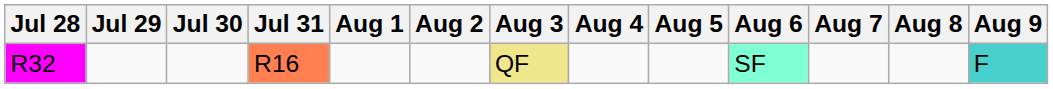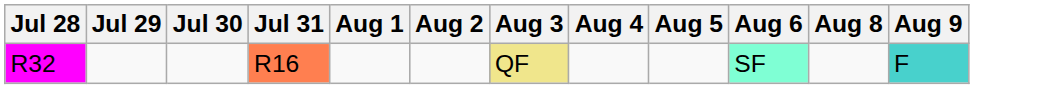- column: Aug 7
